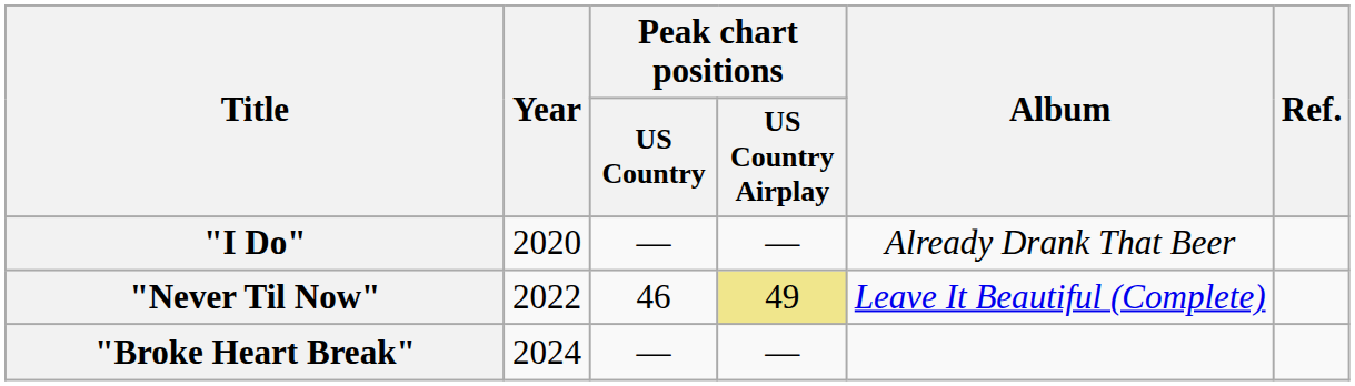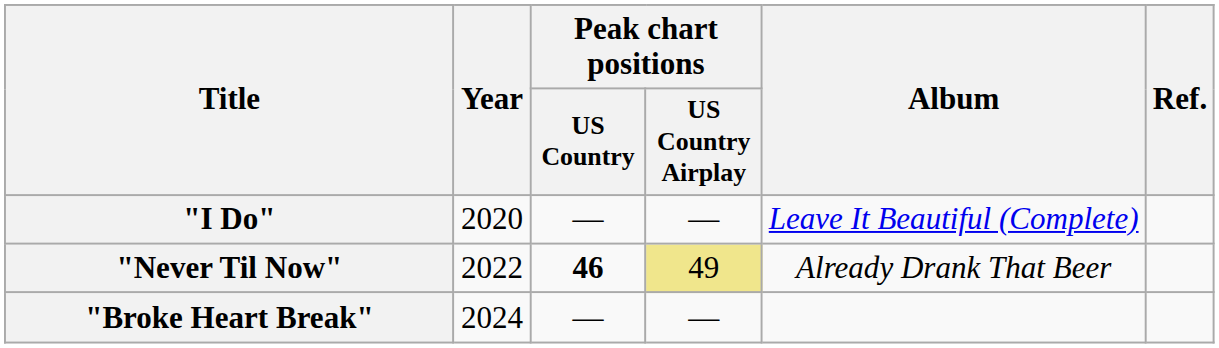"I Do" | Album: Already Drank That Beer -> Leave It Beautiful (Complete)
"Never Til Now" | Peak chart positions / US Country: normal -> bold
"Never Til Now" | Album: Leave It Beautiful (Complete) -> Already Drank That Beer
